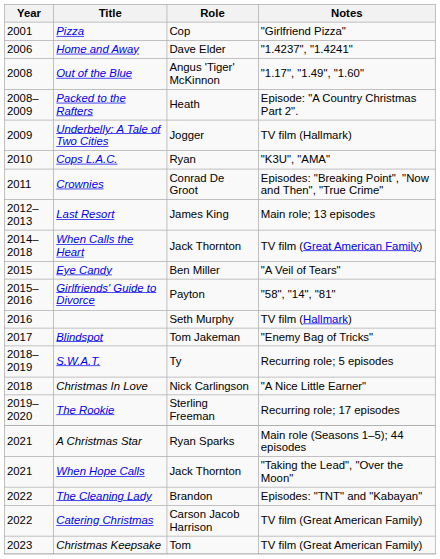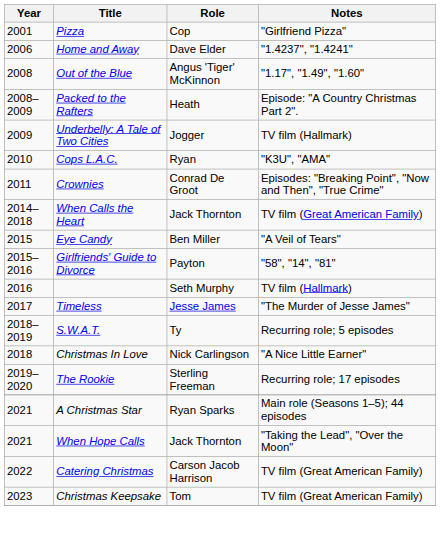- row: 2012–2013 | Last Resort | James King | Main role; 13 episodes
+ row: 2017 | Timeless | Jesse James | "The Murder of Jesse James"
- row: 2017 | Blindspot | Tom Jakeman | "Enemy Bag of Tricks"
- row: 2022 | The Cleaning Lady | Brandon | Episodes: "TNT" and "Kabayan"
